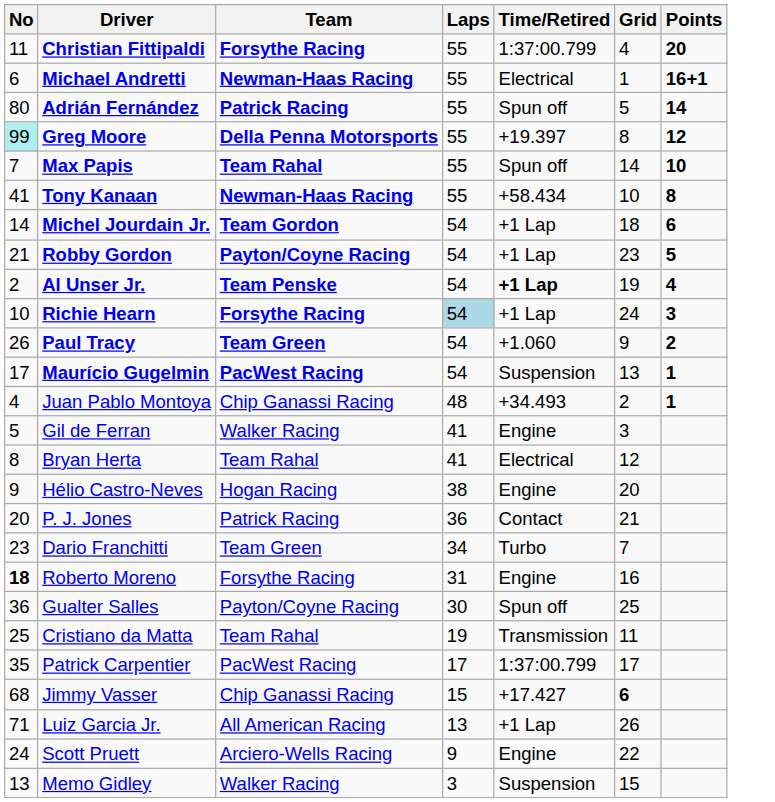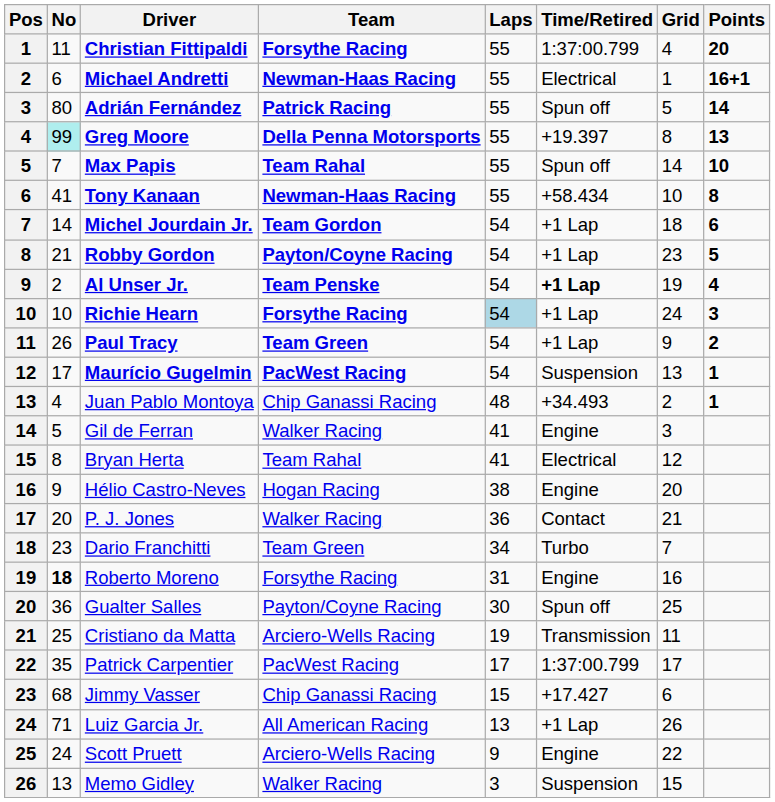+ column: Pos | 1 | 2 | 3 | 4 | 5 | 6 | 7 | 8 | 9 | 10 | 11 | 12 | 13 | 14 | 15 | 16 | 17 | 18 | 19 | 20 | 21 | 22 | 23 | 24 | 25 | 26
Greg Moore | Points: 12 -> 13
Paul Tracy | Time/Retired: +1.060 -> +1 Lap
P. J. Jones | Team: Patrick Racing -> Walker Racing
Cristiano da Matta | Team: Team Rahal -> Arciero-Wells Racing
Jimmy Vasser | Grid: bold -> normal
